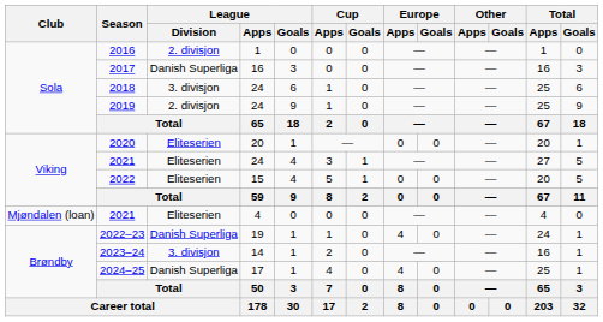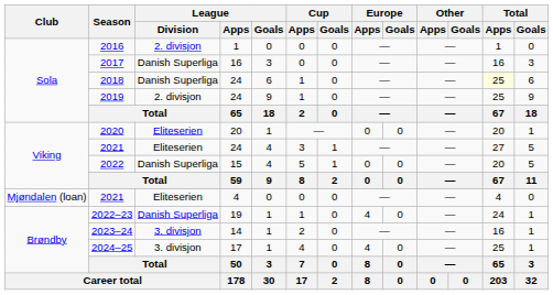2018 | League / Division: 3. divisjon -> Danish Superliga
2018 | Total / Apps: no background -> lightyellow background
2022 | League / Division: Eliteserien -> Danish Superliga
2024–25 | League / Division: Danish Superliga -> 3. divisjon
